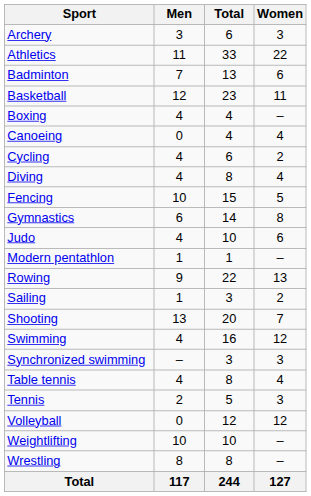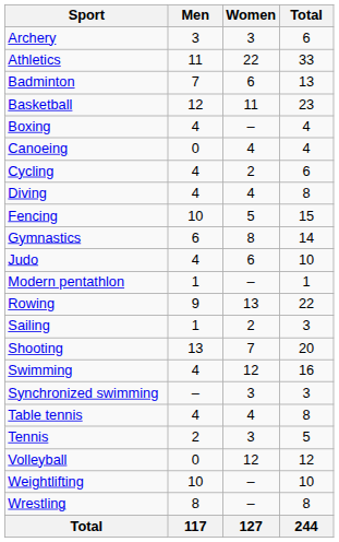columns swapped: Women <-> Total
